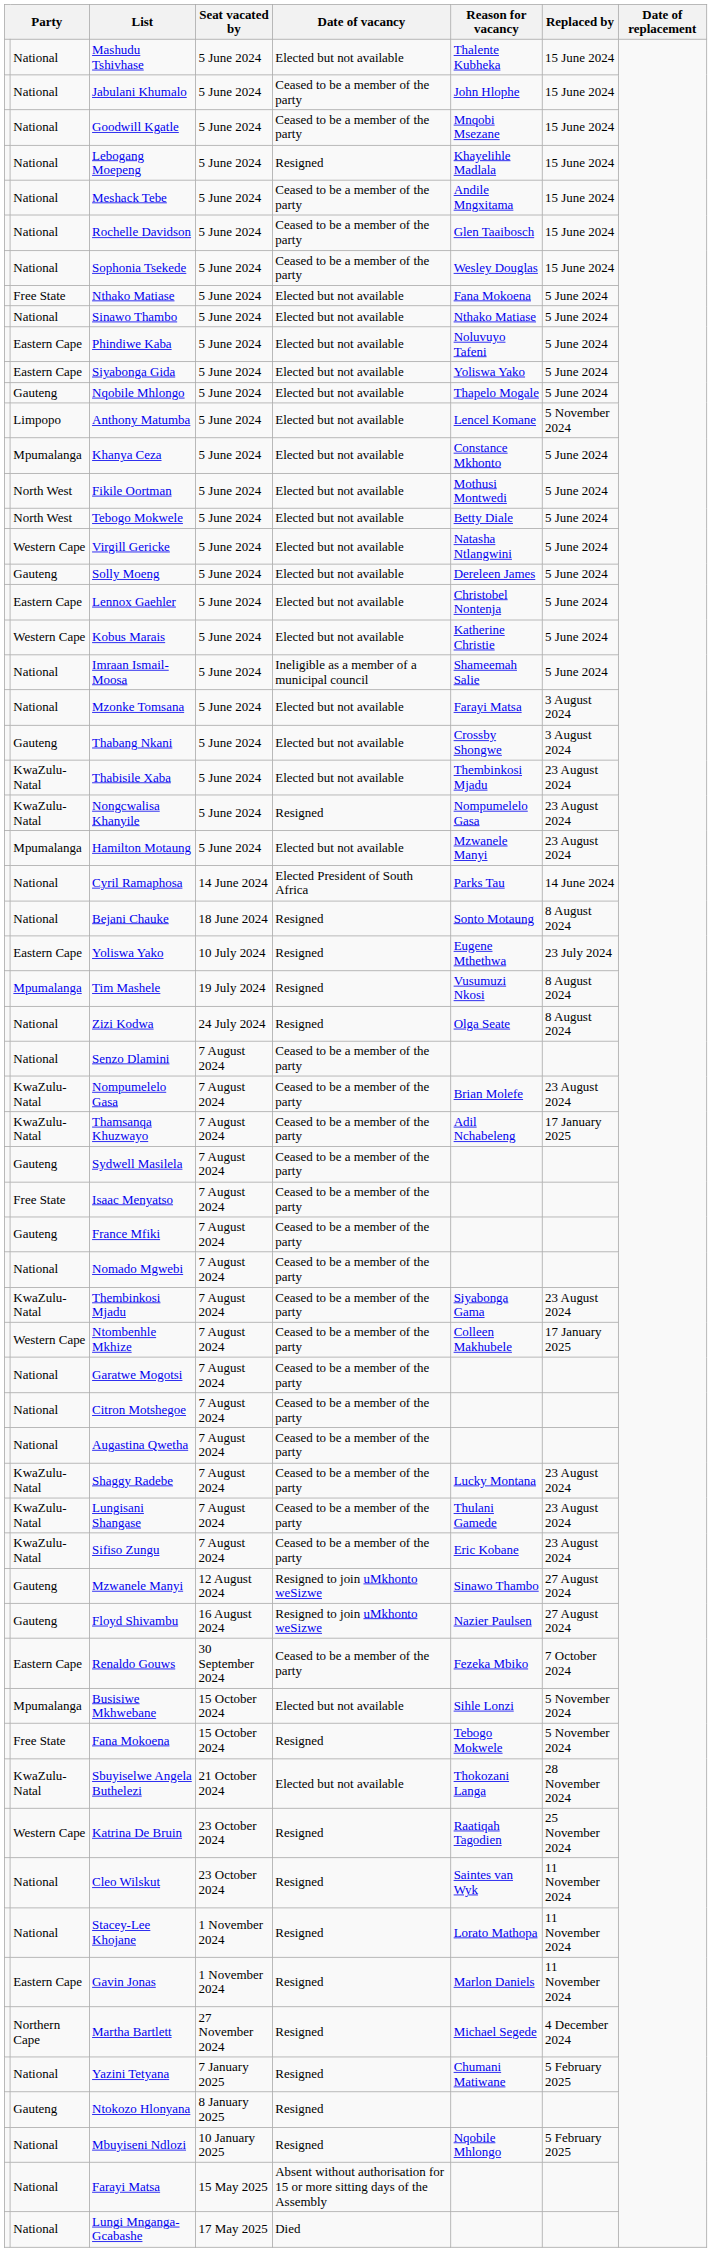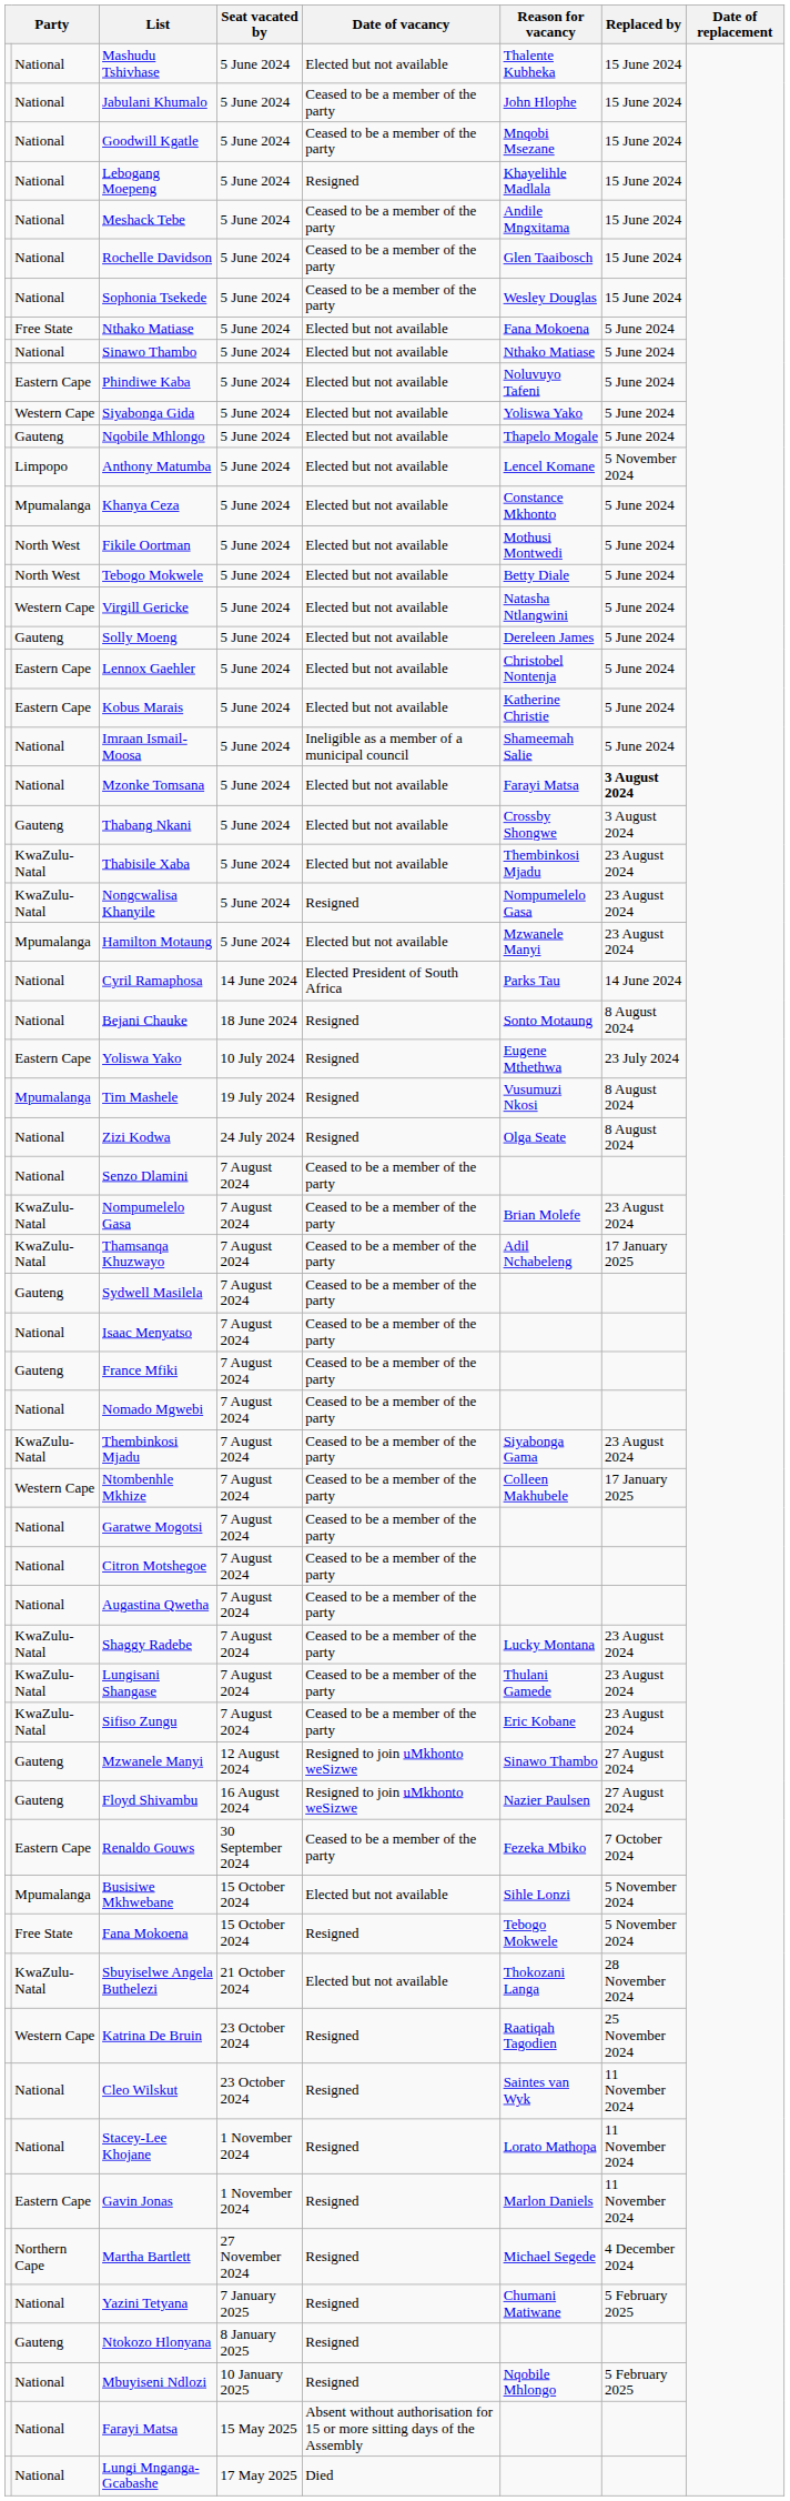Siyabonga Gida | column 2: Eastern Cape -> Western Cape
Kobus Marais | column 2: Western Cape -> Eastern Cape
Mzonke Tomsana | Replaced by: normal -> bold
Isaac Menyatso | column 2: Free State -> National
